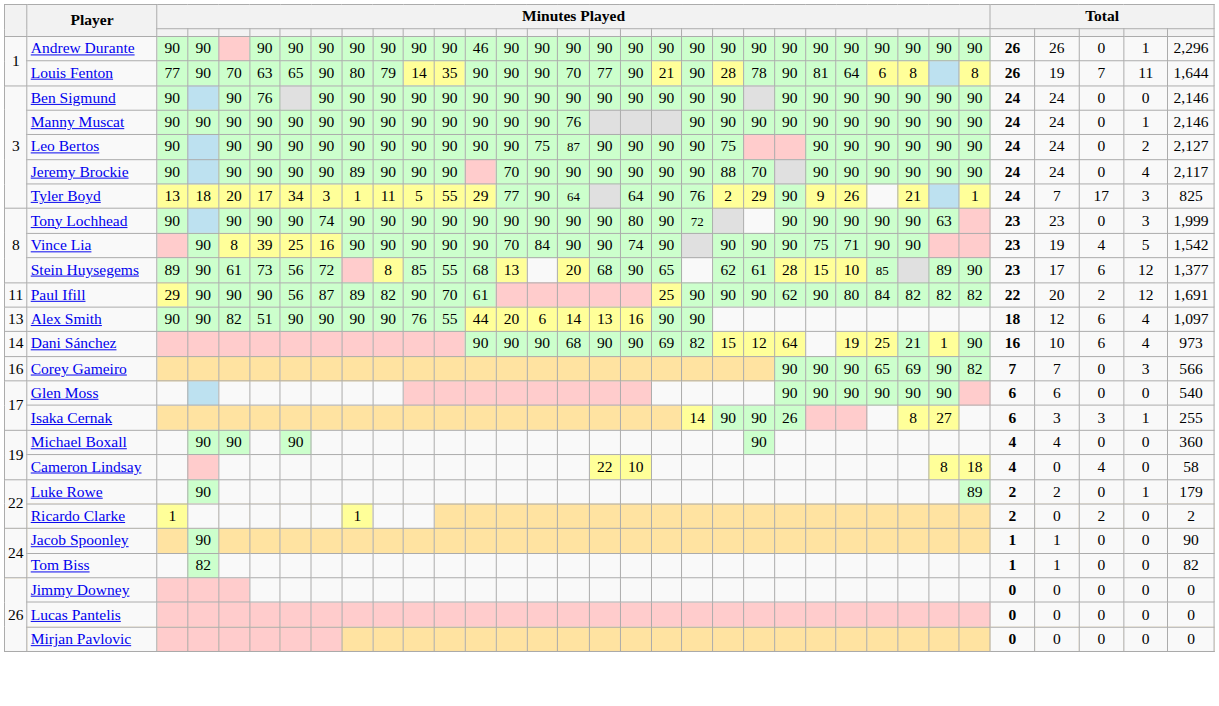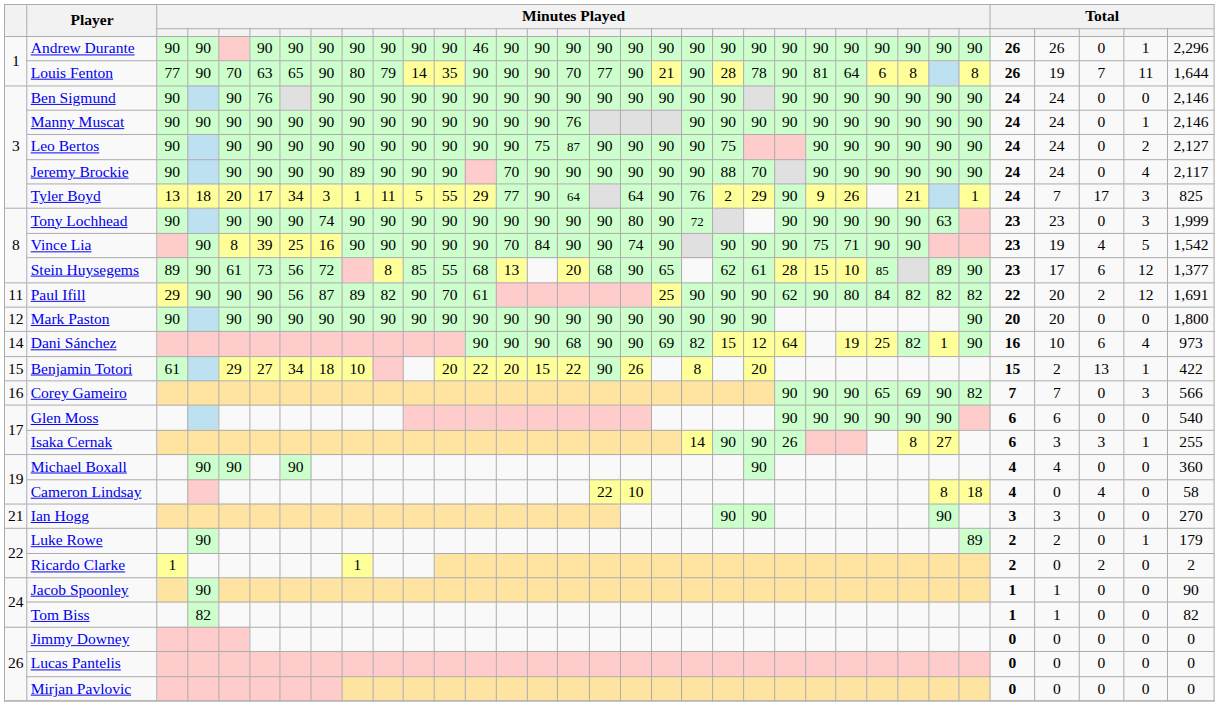+ row: 12 | Mark Paston | 90 | 90 | 90 | 90 | 90 | 90 | 90 | 90 | 90 | 90 | 90 | 90 | 90 | 90 | 90 | 90 | 90 | 90 | 90 | 90 | 20 | 20 | 0 | 0 | 1,800
- row: 13 | Alex Smith | 90 | 90 | 82 | 51 | 90 | 90 | 90 | 90 | 76 | 55 | 44 | 20 | 6 | 14 | 13 | 16 | 90 | 90 | 18 | 12 | 6 | 4 | 1,097
Dani Sánchez | column 27: 21 -> 82
+ row: 15 | Benjamin Totori | 61 | 29 | 27 | 34 | 18 | 10 | 20 | 22 | 20 | 15 | 22 | 90 | 26 | 8 | 20 | 15 | 2 | 13 | 1 | 422
+ row: 21 | Ian Hogg | 90 | 90 | 90 | 3 | 3 | 0 | 0 | 270
